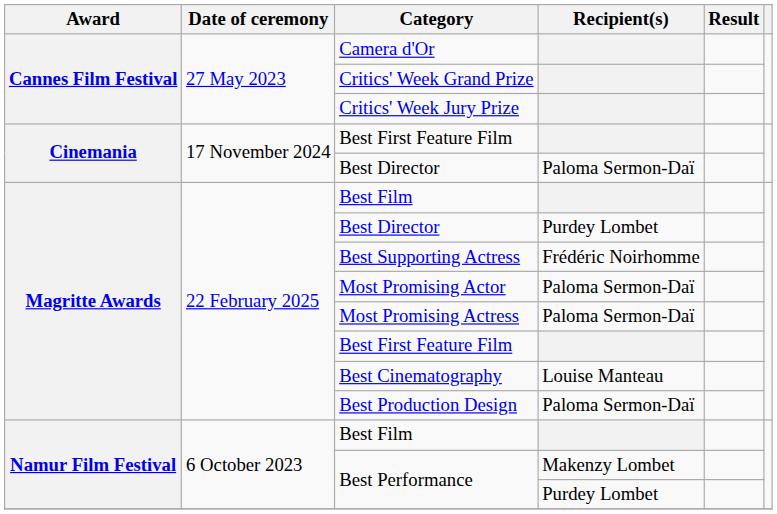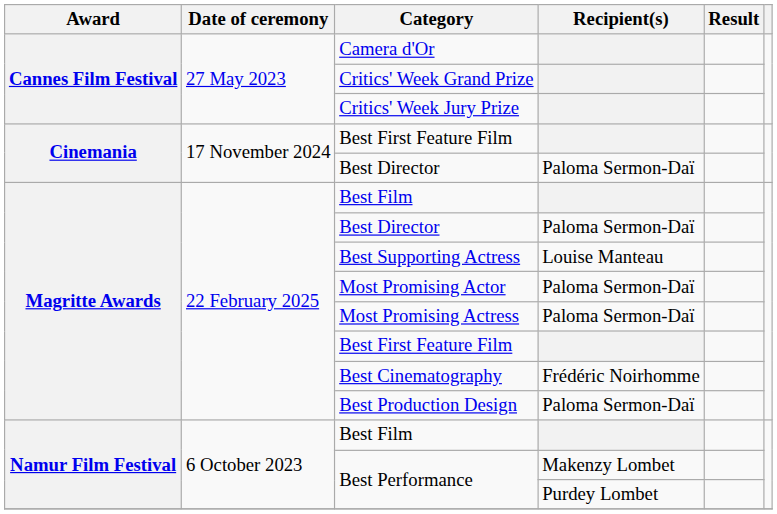Magritte Awards / Best Director | Recipient(s): Purdey Lombet -> Paloma Sermon-Daï
Best Supporting Actress | Recipient(s): Frédéric Noirhomme -> Louise Manteau
Best Cinematography | Recipient(s): Louise Manteau -> Frédéric Noirhomme
